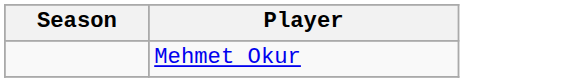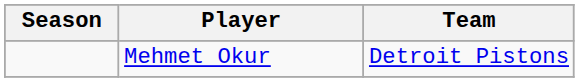+ column: Team | Detroit Pistons
